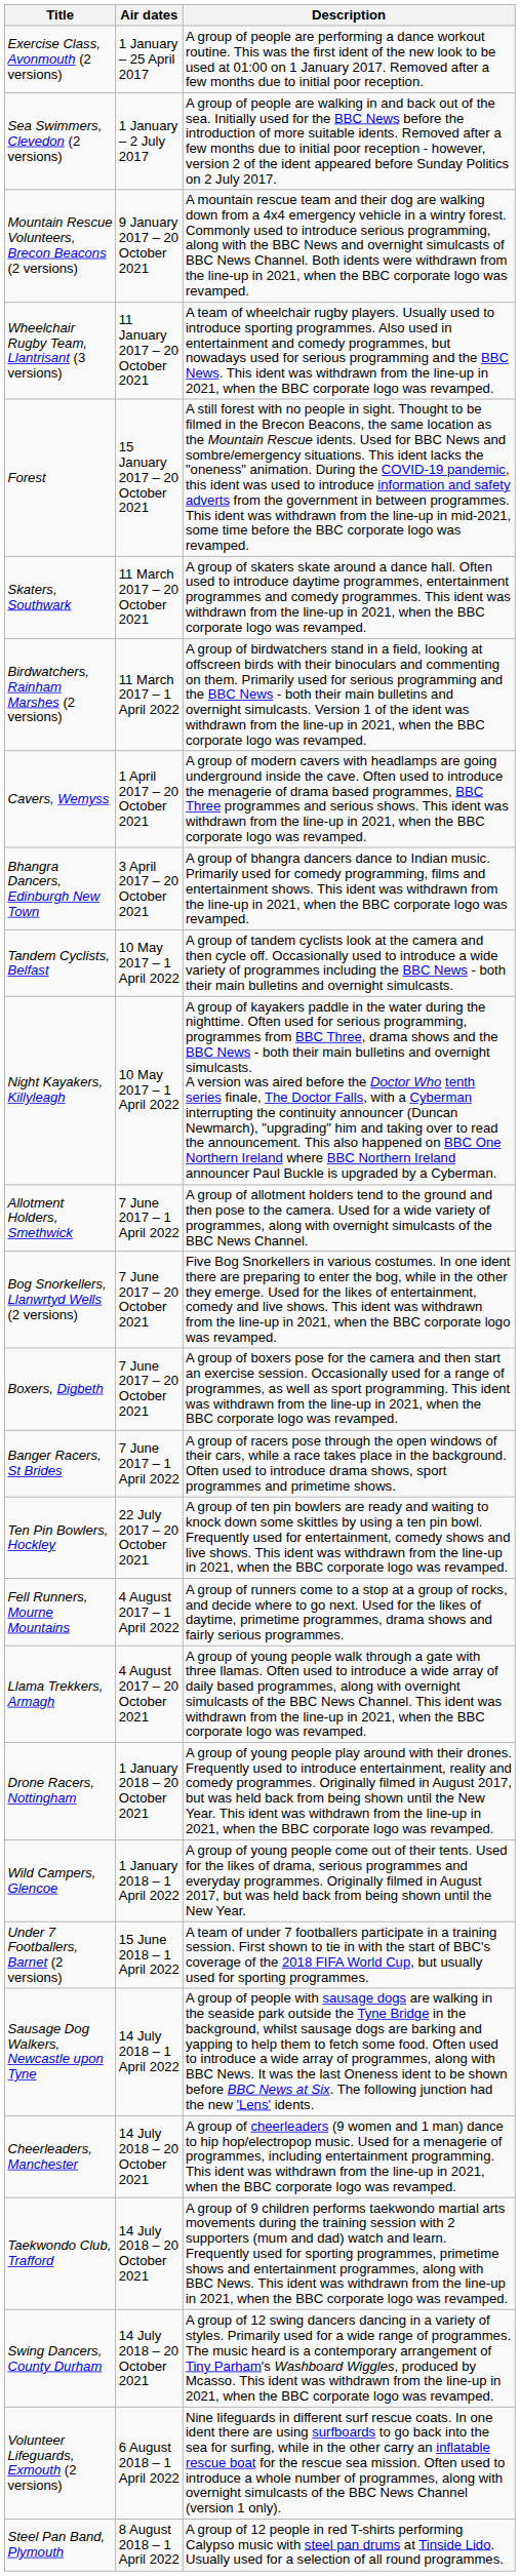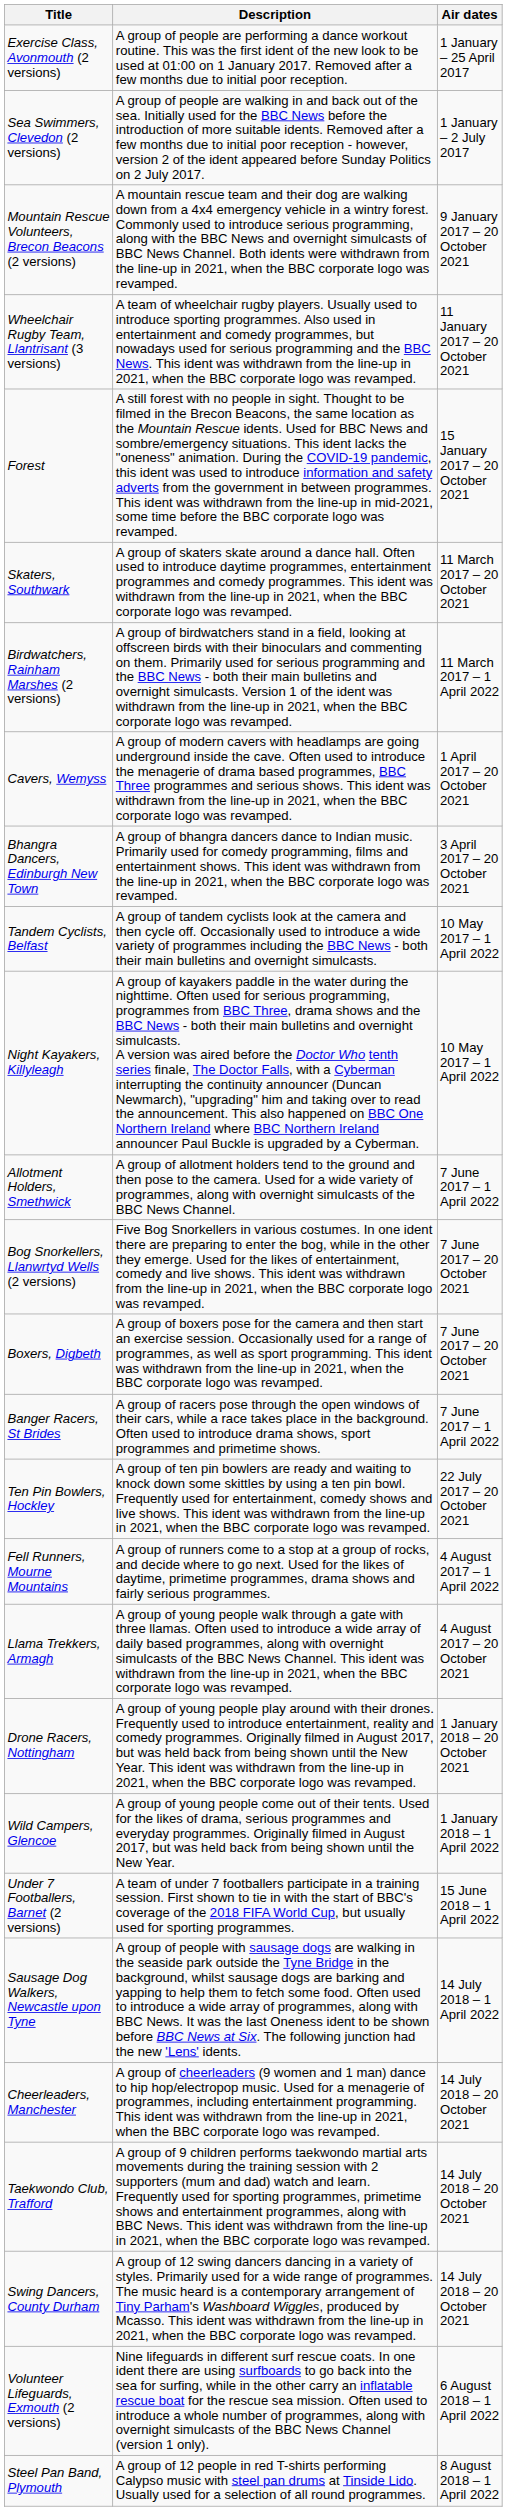columns swapped: Air dates <-> Description
